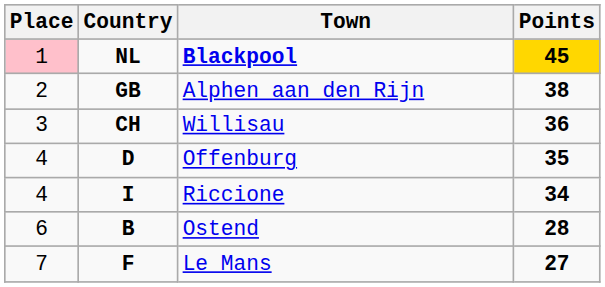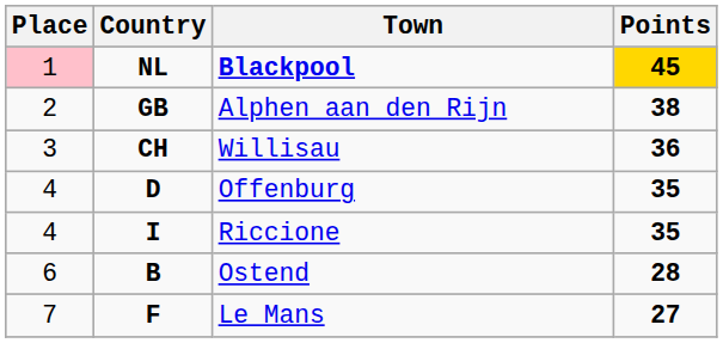Riccione | Points: 34 -> 35
